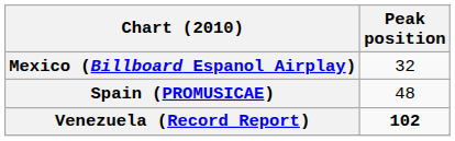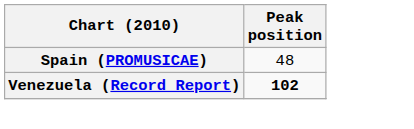- row: Mexico (Billboard Espanol Airplay) | 32
